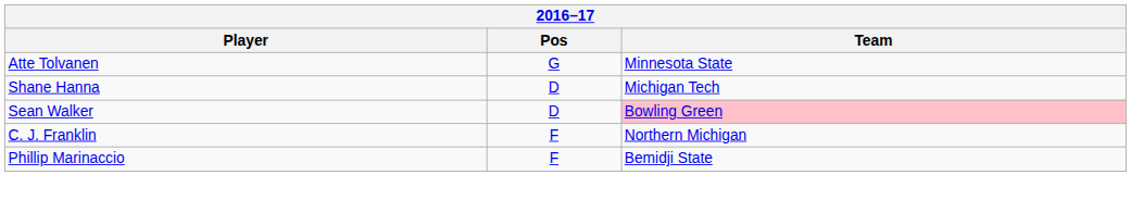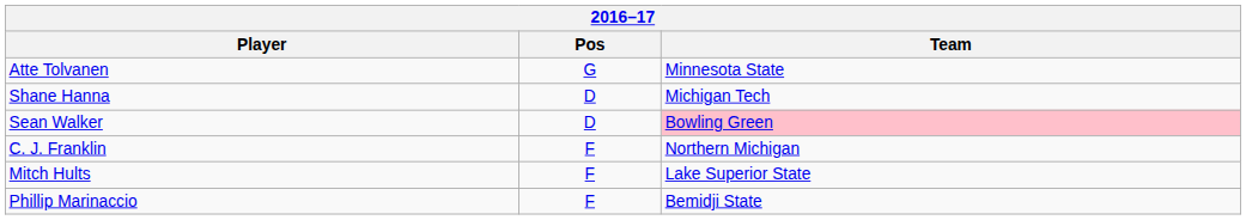+ row: Mitch Hults | F | Lake Superior State
